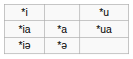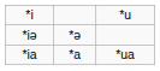rows swapped: *iə <-> *ia
